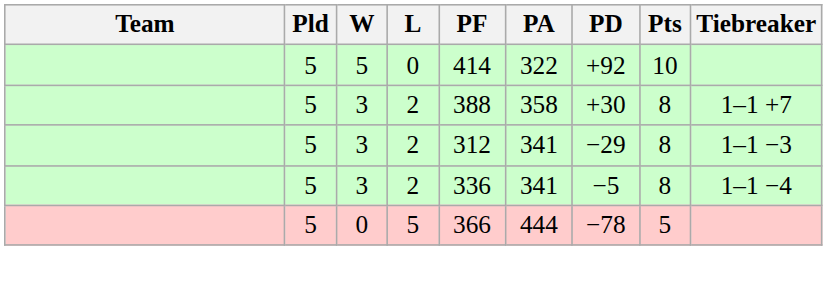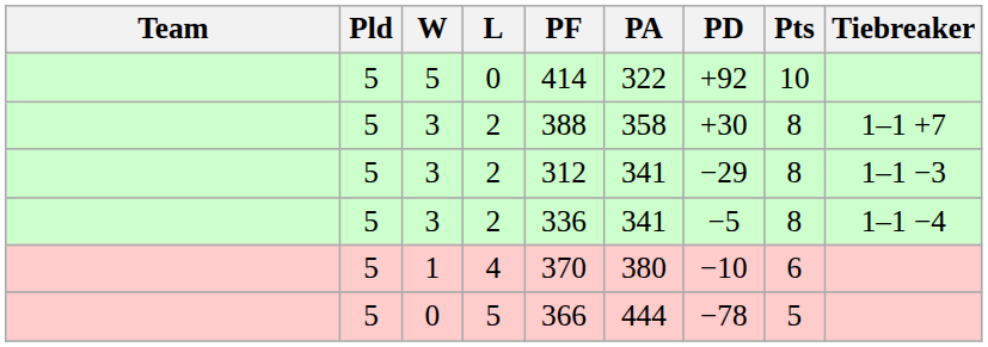+ row: 5 | 1 | 4 | 370 | 380 | −10 | 6
